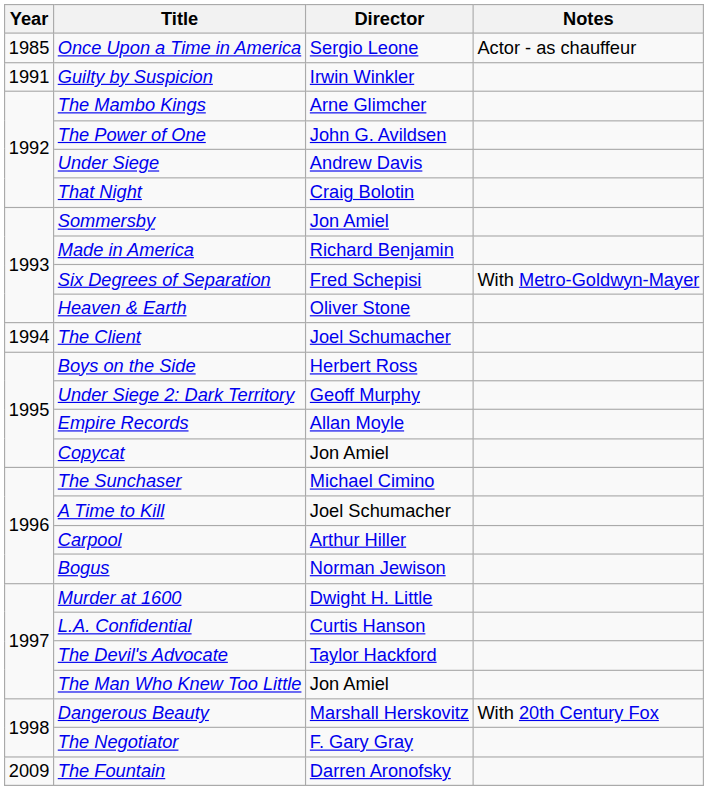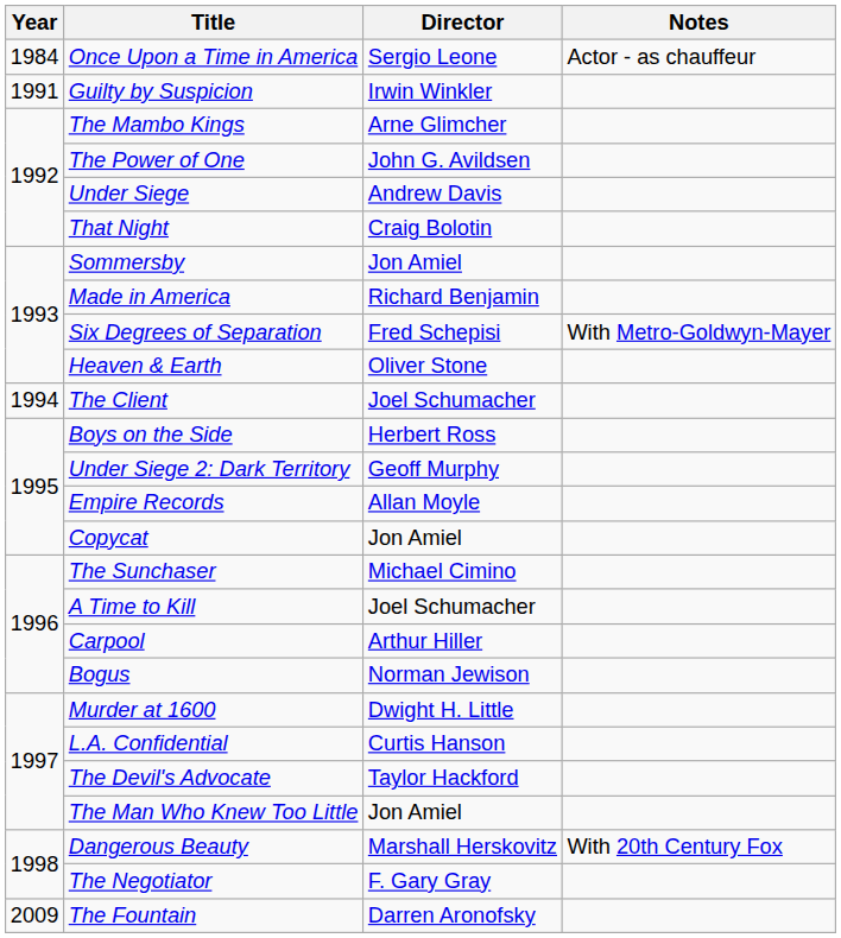Once Upon a Time in America | Year: 1985 -> 1984
